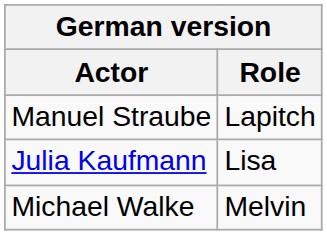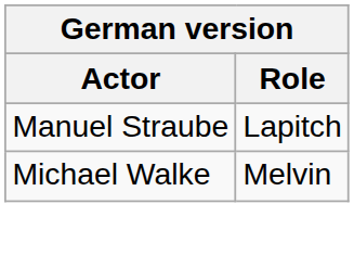- row: Julia Kaufmann | Lisa
